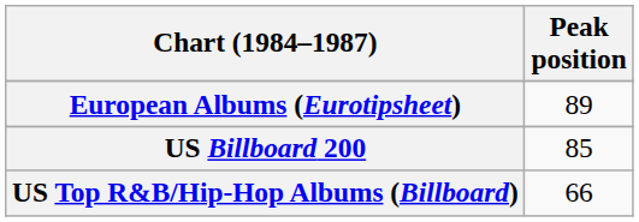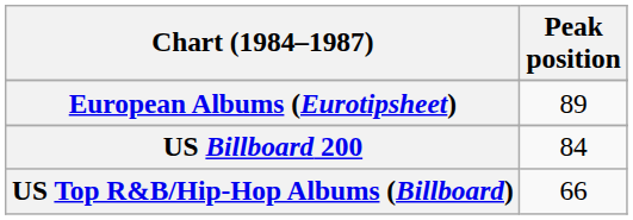US Billboard 200 | Peak position: 85 -> 84
